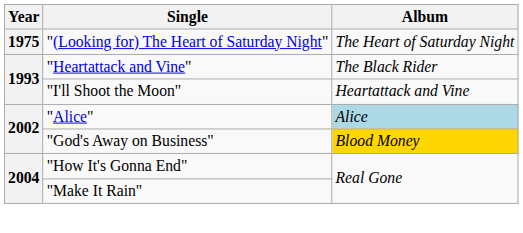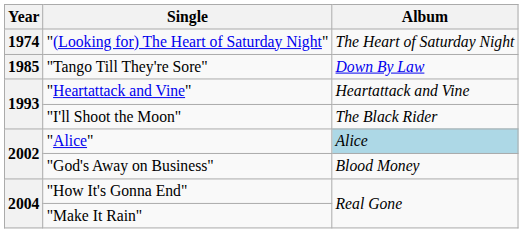"(Looking for) The Heart of Saturday Night" | Year: 1975 -> 1974
+ row: 1985 | "Tango Till They're Sore" | Down By Law
"Heartattack and Vine" | Album: The Black Rider -> Heartattack and Vine
"I'll Shoot the Moon" | Album: Heartattack and Vine -> The Black Rider
"God's Away on Business" | Album: gold background -> no background
